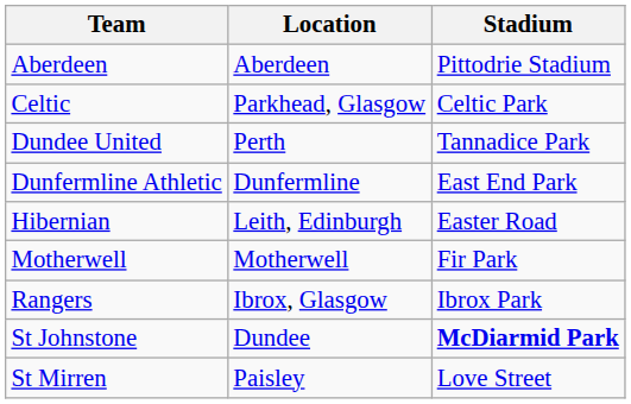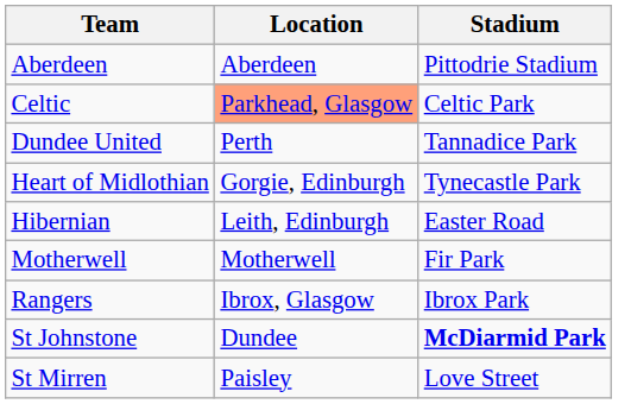Celtic | Location: no background -> lightsalmon background
- row: Dunfermline Athletic | Dunfermline | East End Park
+ row: Heart of Midlothian | Gorgie, Edinburgh | Tynecastle Park
